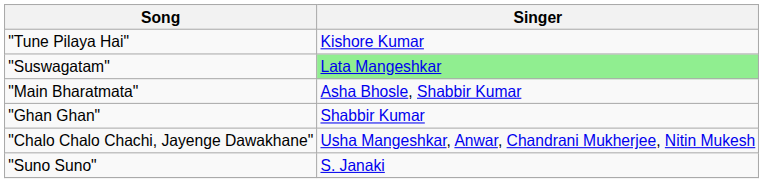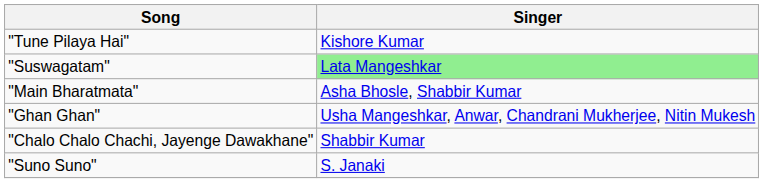"Ghan Ghan" | Singer: Shabbir Kumar -> Usha Mangeshkar, Anwar, Chandrani Mukherjee, Nitin Mukesh
"Chalo Chalo Chachi, Jayenge Dawakhane" | Singer: Usha Mangeshkar, Anwar, Chandrani Mukherjee, Nitin Mukesh -> Shabbir Kumar
